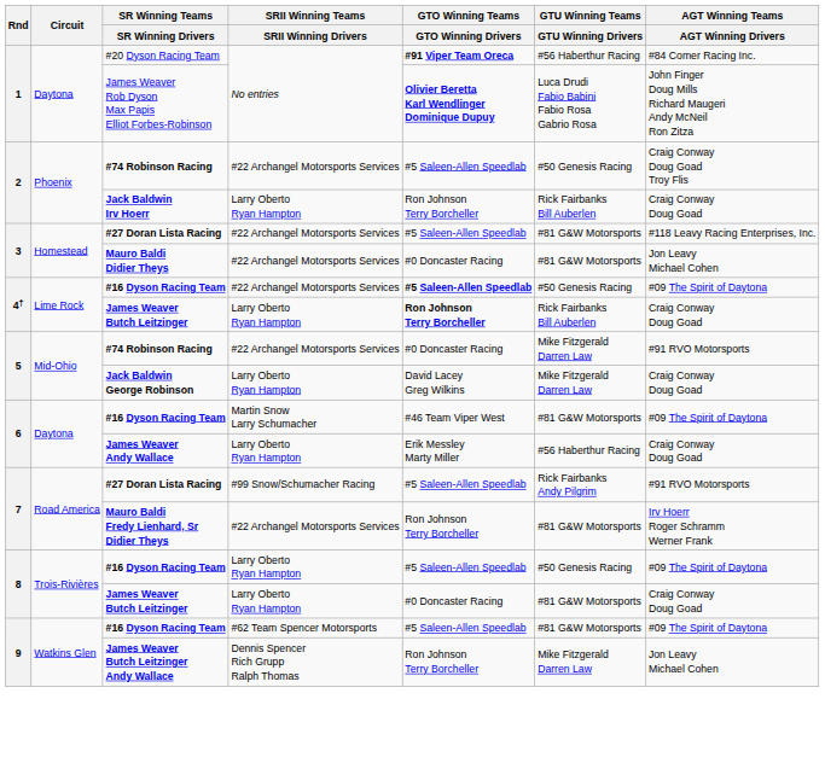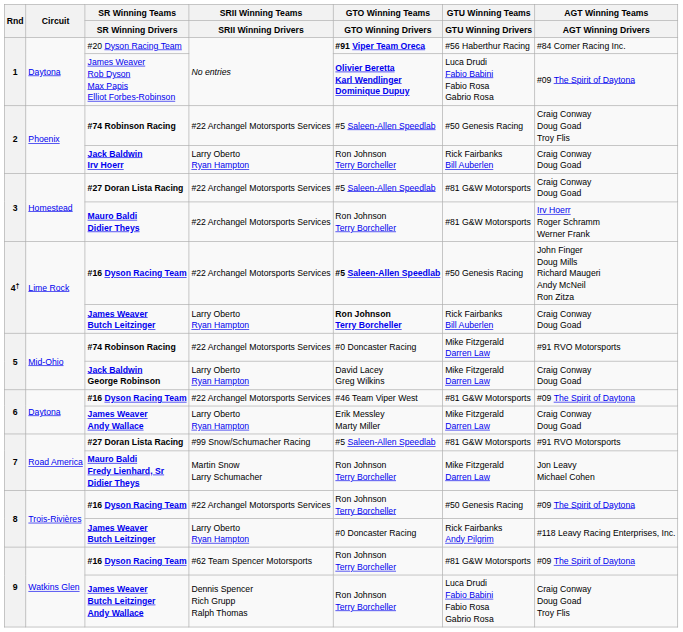James Weaver Rob Dyson Max Papis Elliot Forbes-Robinson | AGT Winning Teams / AGT Winning Drivers: John Finger Doug Mills Richard Maugeri Andy McNeil Ron Zitza -> #09 The Spirit of Daytona
3 / #27 Doran Lista Racing | AGT Winning Teams / AGT Winning Drivers: #118 Leavy Racing Enterprises, Inc. -> Craig Conway Doug Goad
Mauro Baldi Didier Theys | GTO Winning Teams / GTO Winning Drivers: #0 Doncaster Racing -> Ron Johnson Terry Borcheller
Mauro Baldi Didier Theys | AGT Winning Teams / AGT Winning Drivers: Jon Leavy Michael Cohen -> Irv Hoerr Roger Schramm Werner Frank
4† / #16 Dyson Racing Team | AGT Winning Teams / AGT Winning Drivers: #09 The Spirit of Daytona -> John Finger Doug Mills Richard Maugeri Andy McNeil Ron Zitza
6 / #16 Dyson Racing Team | SRII Winning Teams / SRII Winning Drivers: Martin Snow Larry Schumacher -> #22 Archangel Motorsports Services
James Weaver Andy Wallace | GTU Winning Teams / GTU Winning Drivers: #56 Haberthur Racing -> Mike Fitzgerald Darren Law
7 / #27 Doran Lista Racing | GTU Winning Teams / GTU Winning Drivers: Rick Fairbanks Andy Pilgrim -> #81 G&W Motorsports
Mauro Baldi Fredy Lienhard, Sr Didier Theys | SRII Winning Teams / SRII Winning Drivers: #22 Archangel Motorsports Services -> Martin Snow Larry Schumacher
Mauro Baldi Fredy Lienhard, Sr Didier Theys | GTU Winning Teams / GTU Winning Drivers: #81 G&W Motorsports -> Mike Fitzgerald Darren Law
Mauro Baldi Fredy Lienhard, Sr Didier Theys | AGT Winning Teams / AGT Winning Drivers: Irv Hoerr Roger Schramm Werner Frank -> Jon Leavy Michael Cohen
8 / #16 Dyson Racing Team | SRII Winning Teams / SRII Winning Drivers: Larry Oberto Ryan Hampton -> #22 Archangel Motorsports Services
8 / #16 Dyson Racing Team | GTO Winning Teams / GTO Winning Drivers: #5 Saleen-Allen Speedlab -> Ron Johnson Terry Borcheller
8 / James Weaver Butch Leitzinger | GTU Winning Teams / GTU Winning Drivers: #81 G&W Motorsports -> Rick Fairbanks Andy Pilgrim
8 / James Weaver Butch Leitzinger | AGT Winning Teams / AGT Winning Drivers: Craig Conway Doug Goad -> #118 Leavy Racing Enterprises, Inc.
9 / #16 Dyson Racing Team | GTO Winning Teams / GTO Winning Drivers: #5 Saleen-Allen Speedlab -> Ron Johnson Terry Borcheller
James Weaver Butch Leitzinger Andy Wallace | GTU Winning Teams / GTU Winning Drivers: Mike Fitzgerald Darren Law -> Luca Drudi Fabio Babini Fabio Rosa Gabrio Rosa
James Weaver Butch Leitzinger Andy Wallace | AGT Winning Teams / AGT Winning Drivers: Jon Leavy Michael Cohen -> Craig Conway Doug Goad Troy Flis
